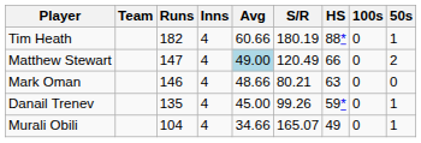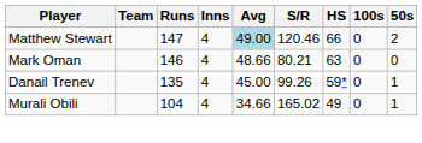- row: Tim Heath | 182 | 4 | 60.66 | 180.19 | 88* | 0 | 1
Matthew Stewart | S/R: 120.49 -> 120.46
Murali Obili | S/R: 165.07 -> 165.02
